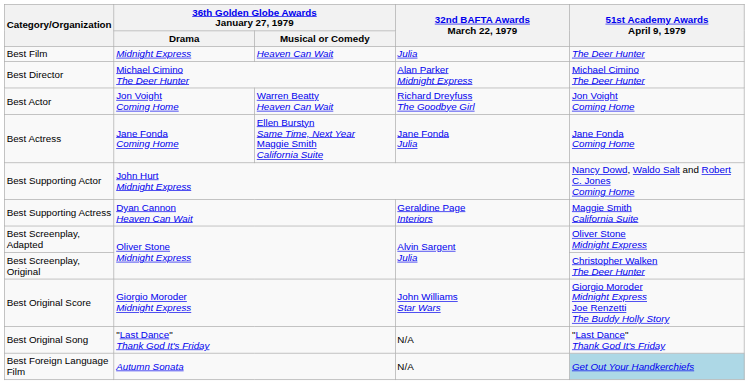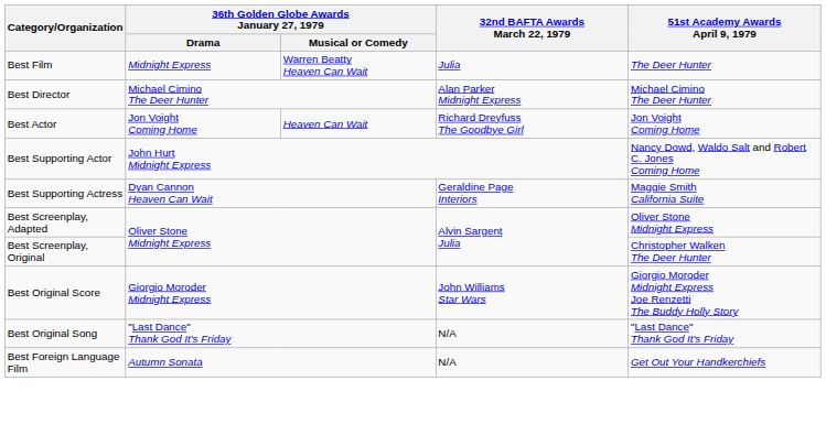Best Film | column 3: Heaven Can Wait -> Warren Beatty Heaven Can Wait
Best Actor | column 3: Warren Beatty Heaven Can Wait -> Heaven Can Wait
- row: Best Actress | Jane Fonda Coming Home | Ellen Burstyn Same Time, Next Year Maggie Smith California Suite | Jane Fonda Julia | Jane Fonda Coming Home
Best Foreign Language Film | 51st Academy Awards April 9, 1979: lightblue background -> no background
